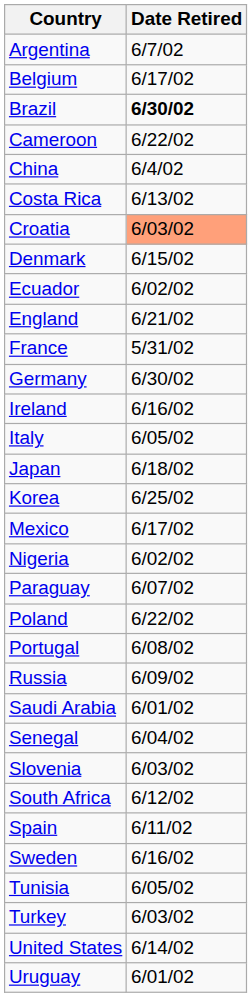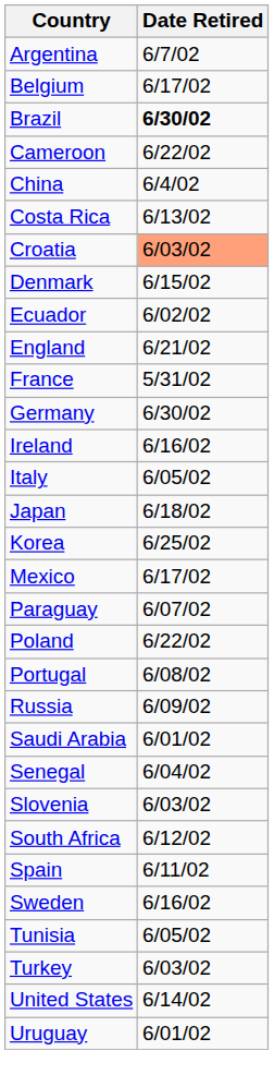- row: Nigeria | 6/02/02
